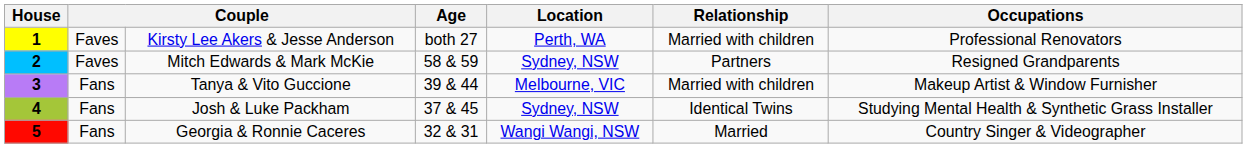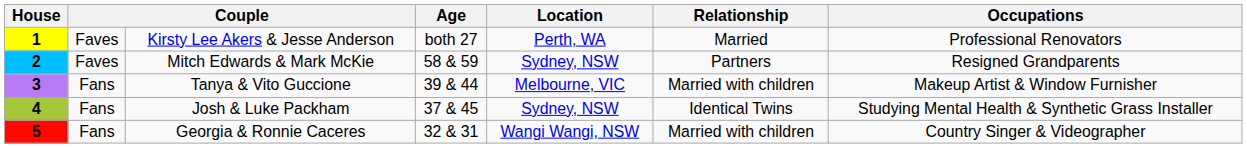1 | Relationship: Married with children -> Married
5 | Relationship: Married -> Married with children
